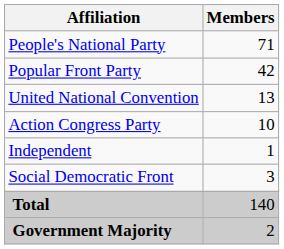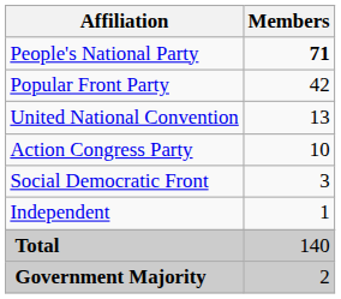People's National Party | Members: normal -> bold
rows swapped: Social Democratic Front <-> Independent
